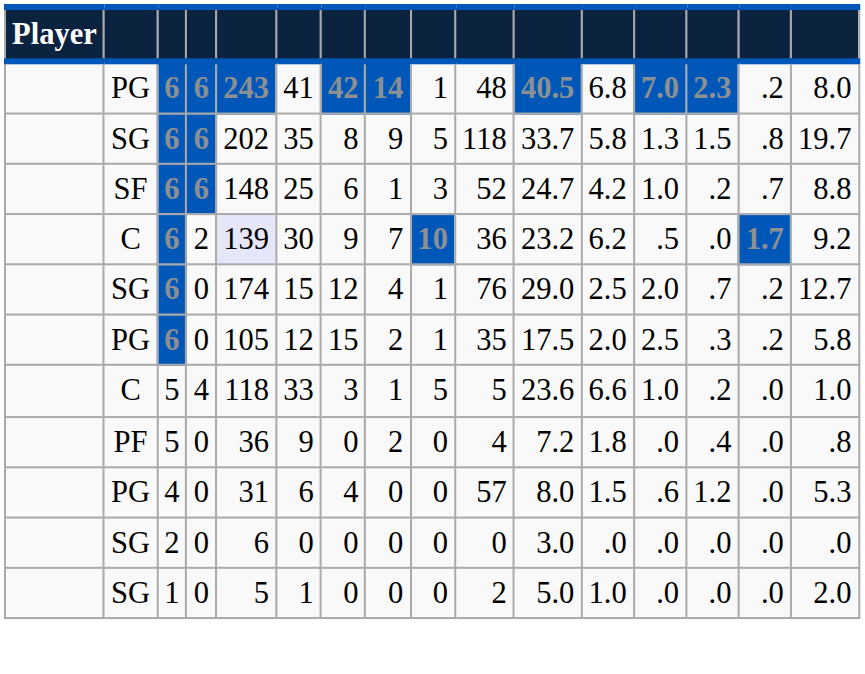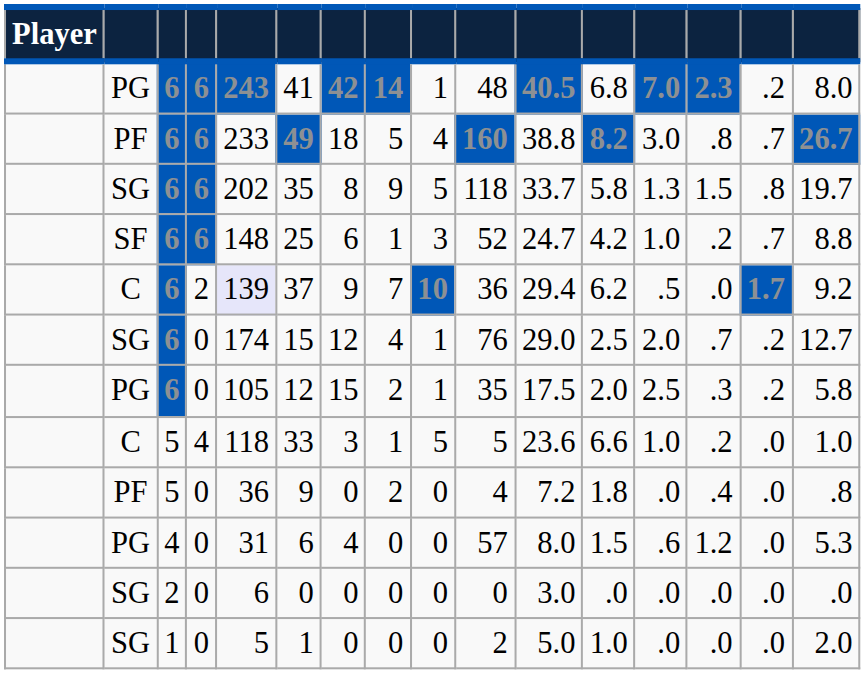+ row: PF | 6 | 6 | 233 | 49 | 18 | 5 | 4 | 160 | 38.8 | 8.2 | 3.0 | .8 | .7 | 26.7
C / 6 | column 6: 30 -> 37
C / 6 | column 11: 23.2 -> 29.4
